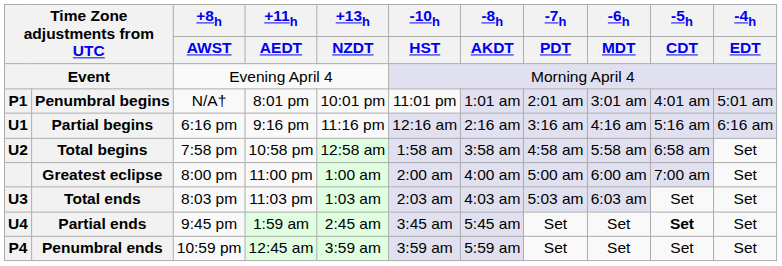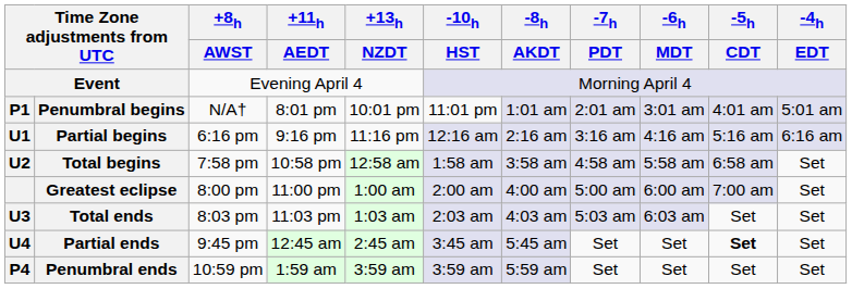Partial ends | +11h / AEDT: 1:59 am -> 12:45 am
Penumbral ends | +11h / AEDT: 12:45 am -> 1:59 am
